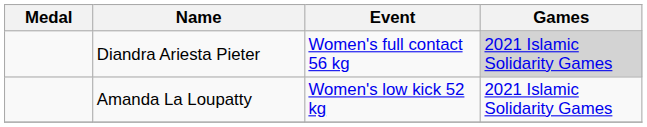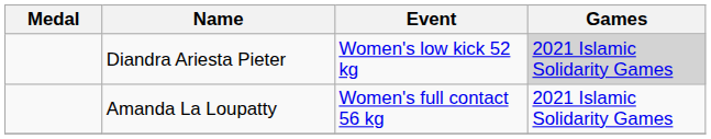Diandra Ariesta Pieter | Event: Women's full contact 56 kg -> Women's low kick 52 kg
Amanda La Loupatty | Event: Women's low kick 52 kg -> Women's full contact 56 kg
